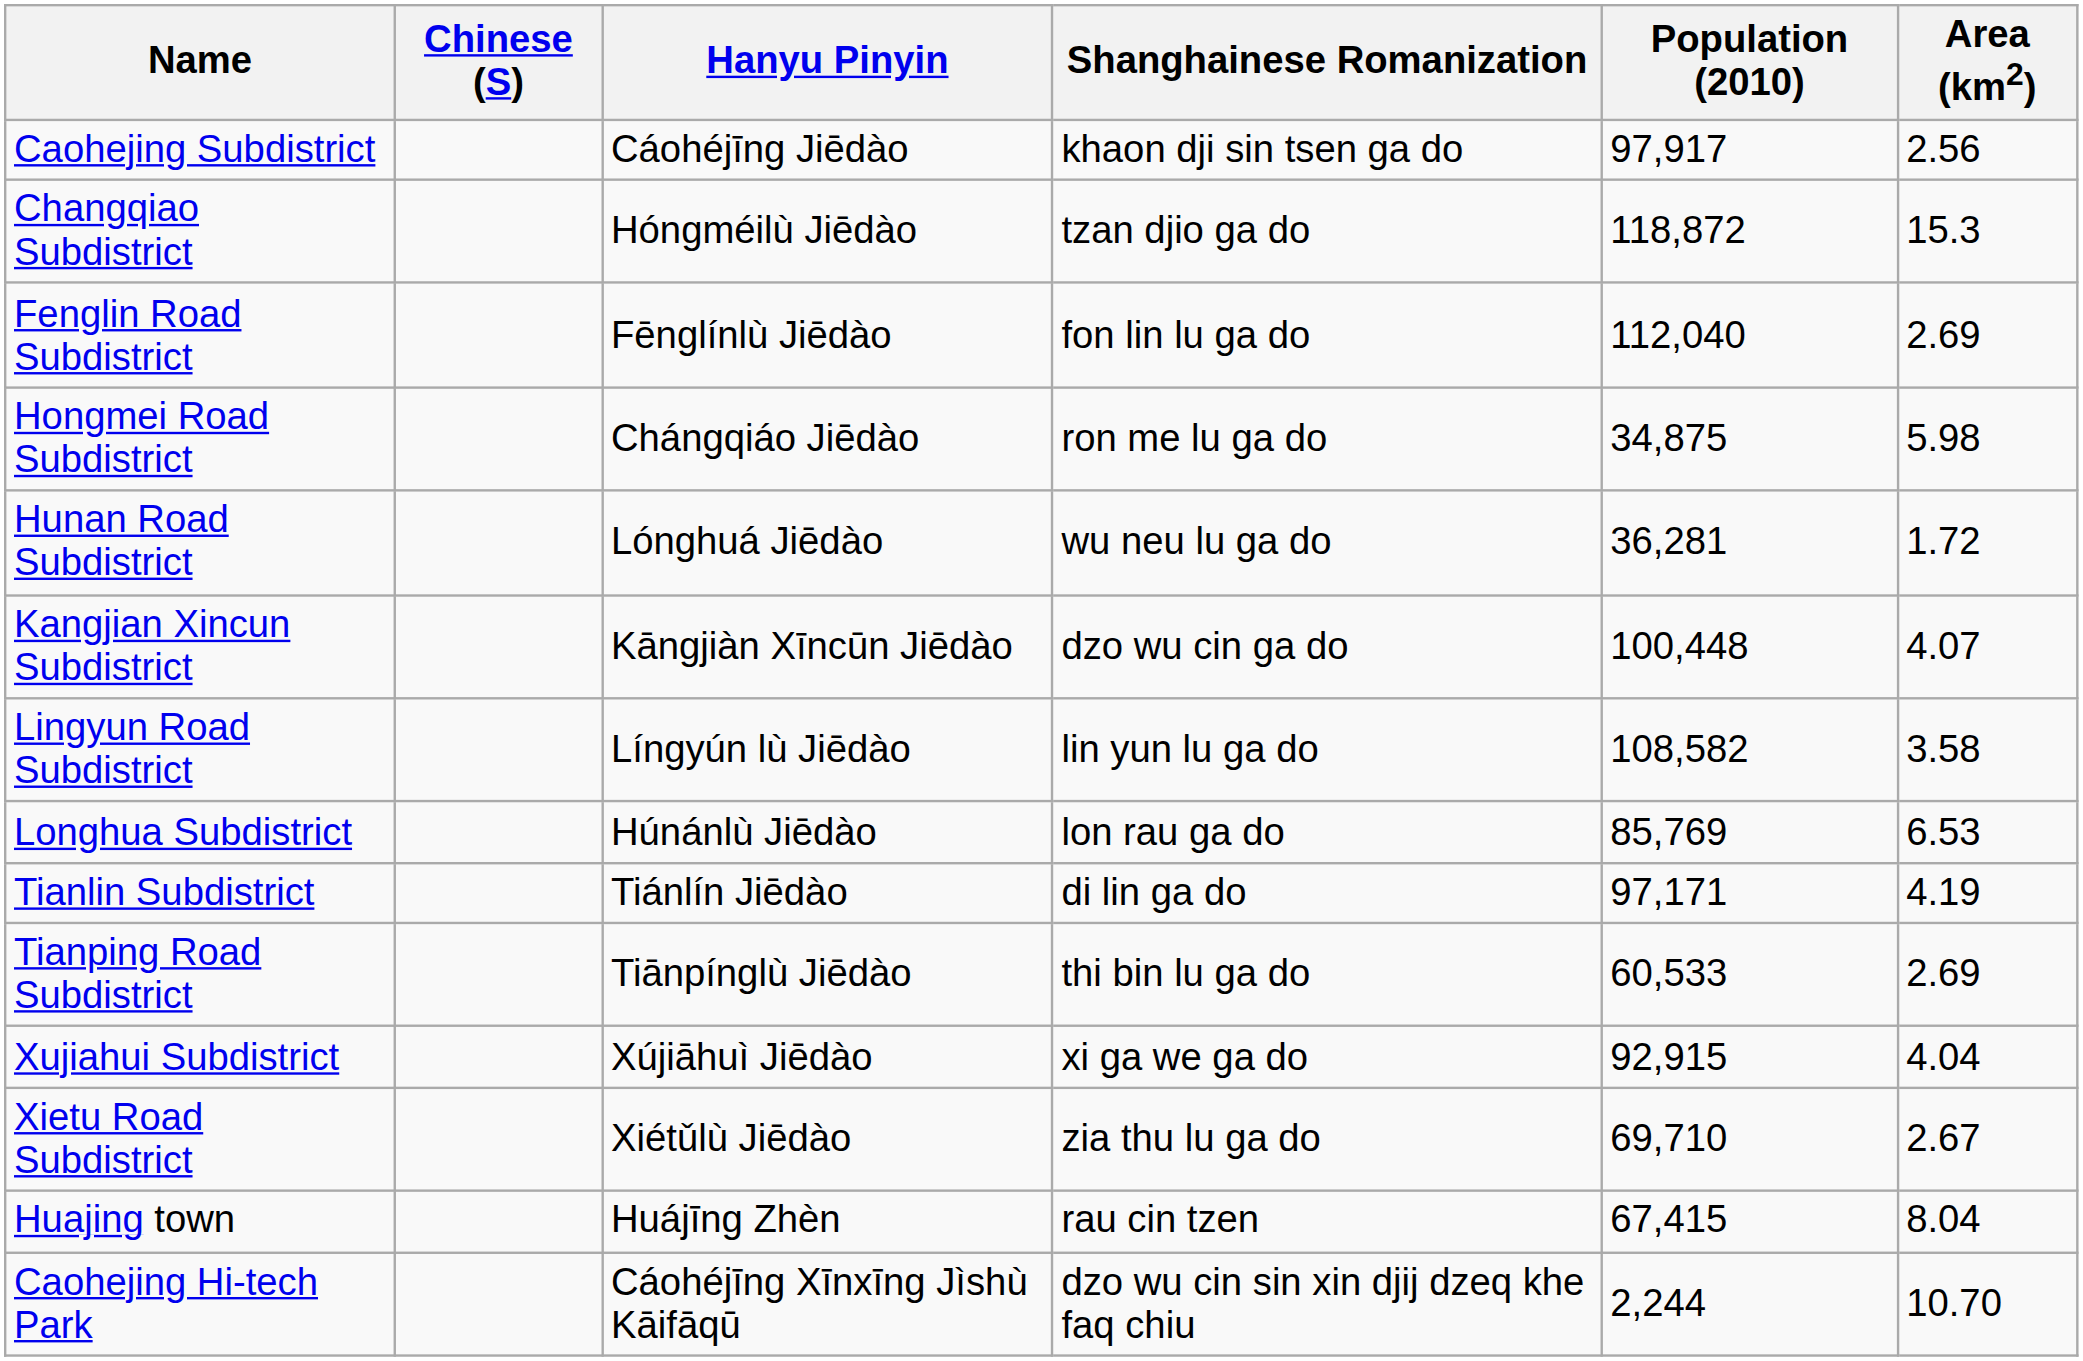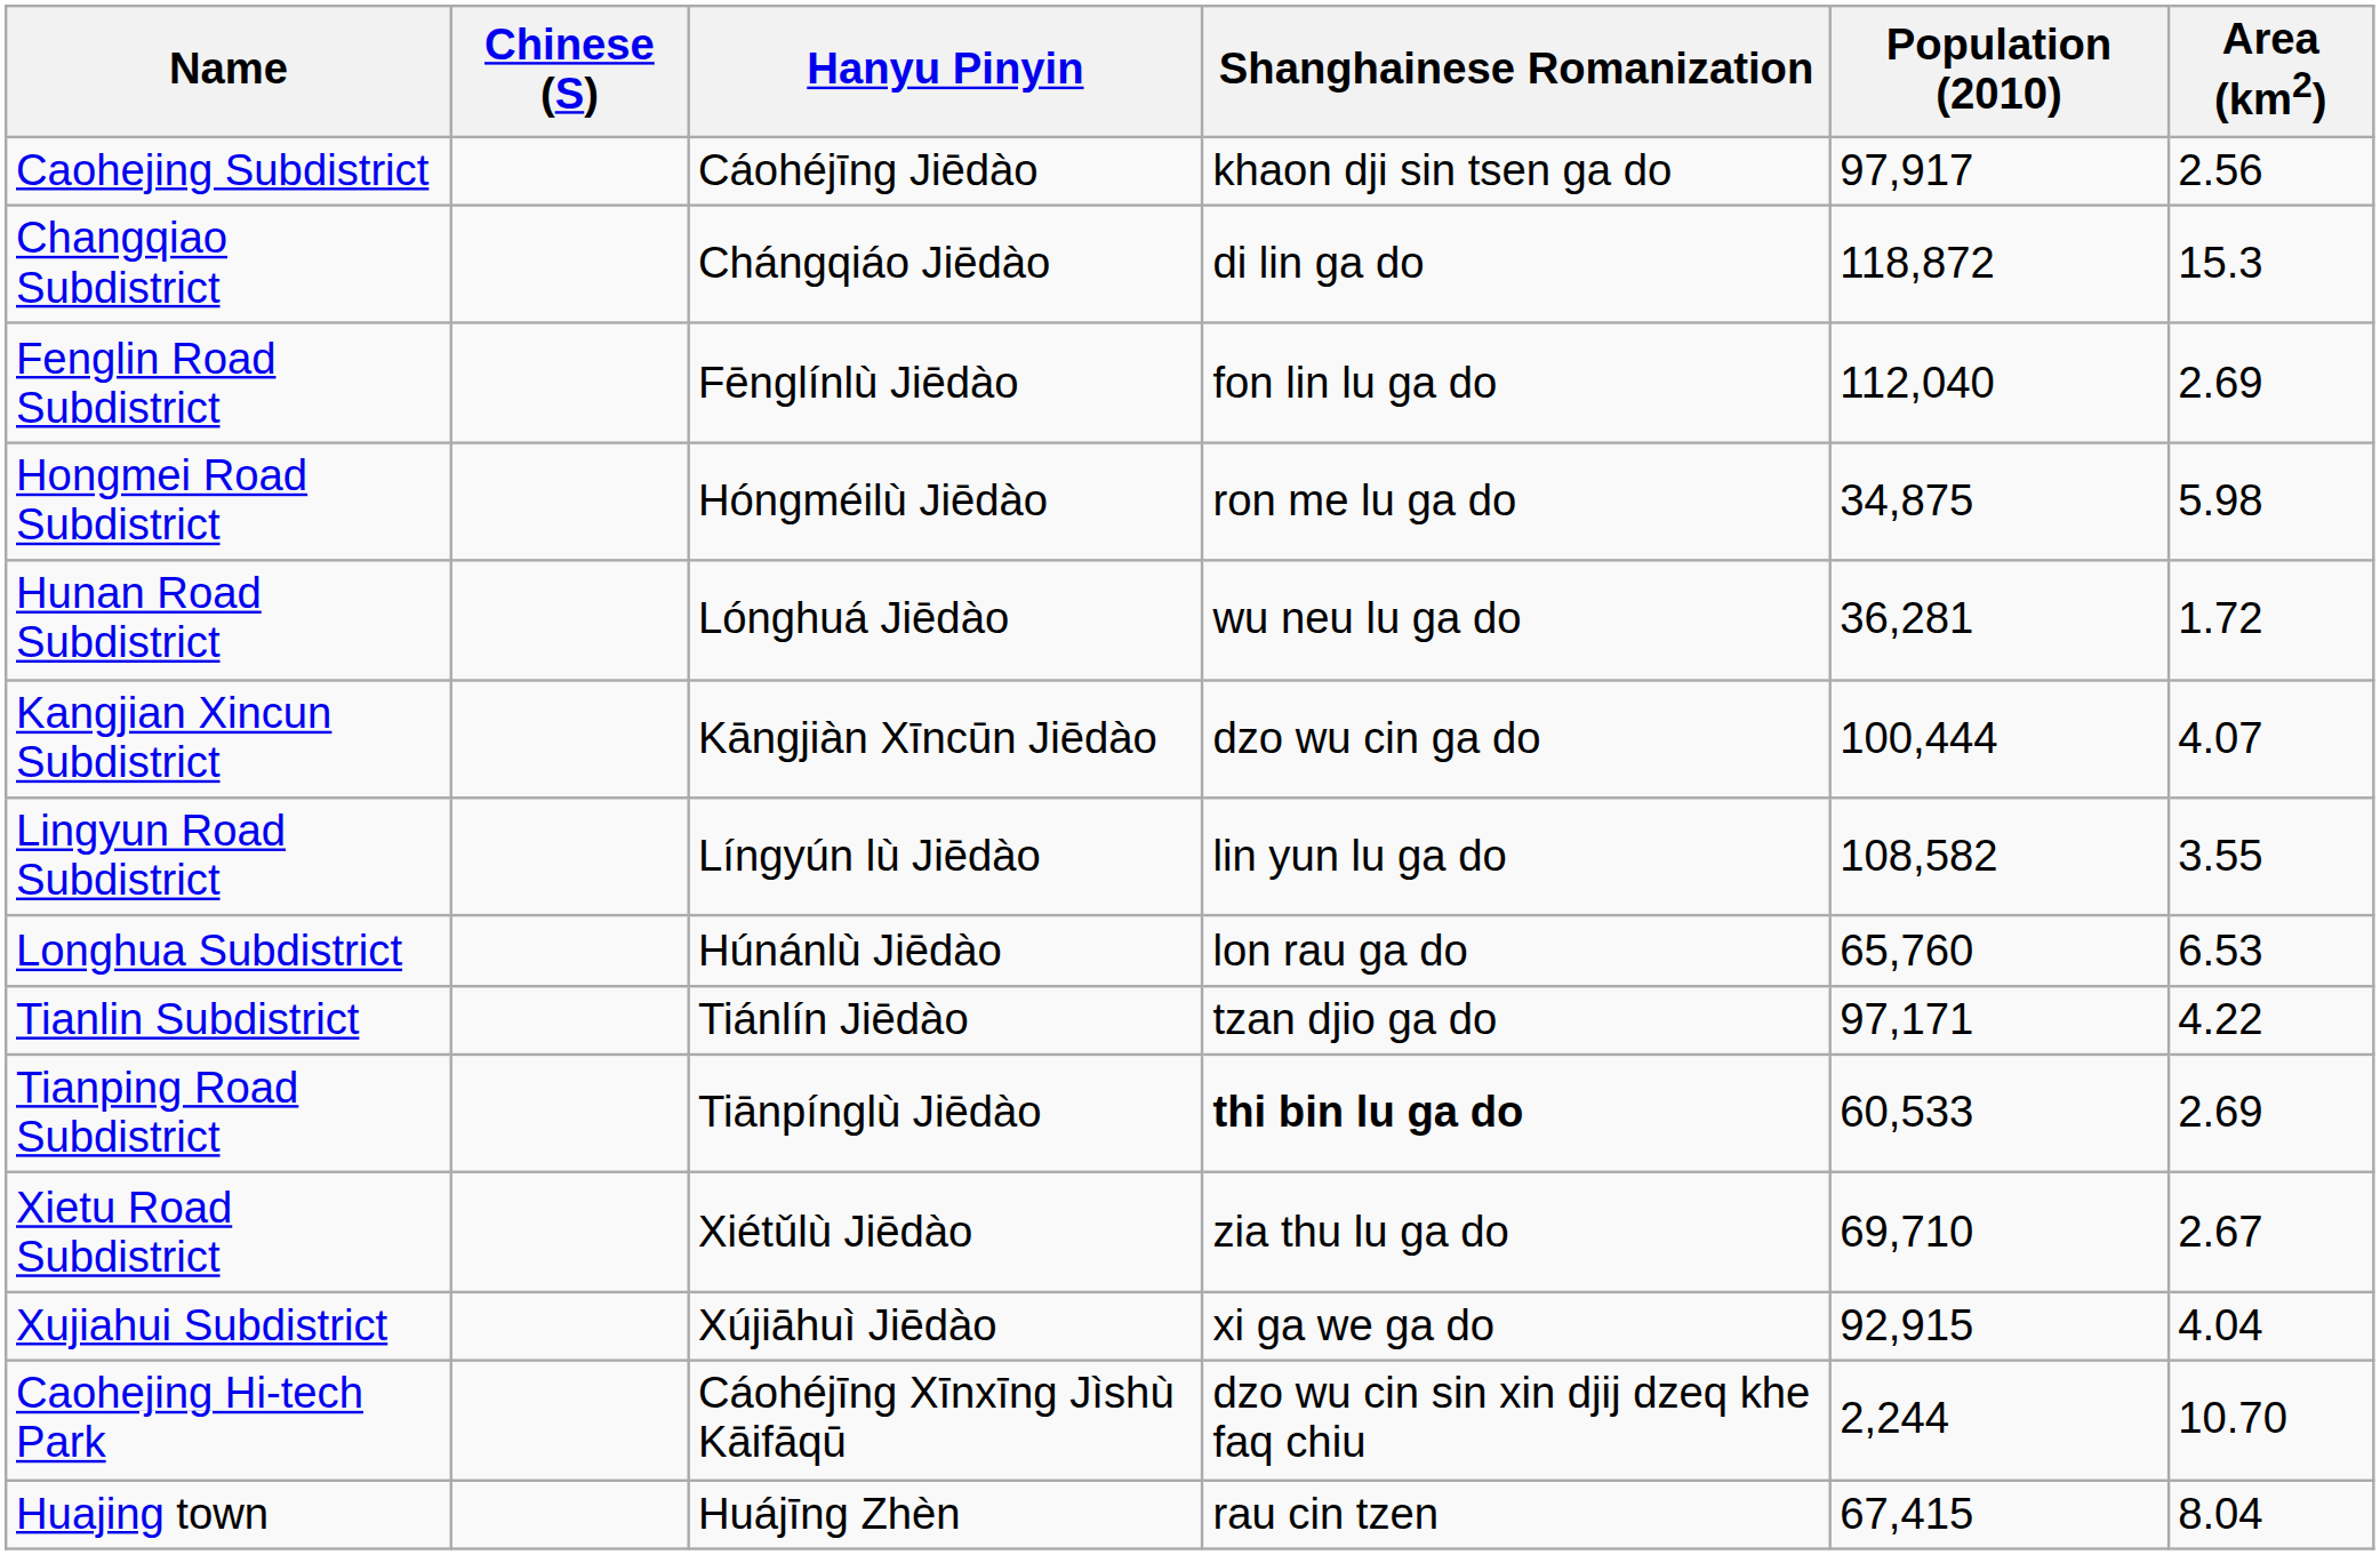Changqiao Subdistrict | Hanyu Pinyin: Hóngméilù Jiēdào -> Chángqiáo Jiēdào
Changqiao Subdistrict | Shanghainese Romanization: tzan djio ga do -> di lin ga do
Hongmei Road Subdistrict | Hanyu Pinyin: Chángqiáo Jiēdào -> Hóngméilù Jiēdào
Kangjian Xincun Subdistrict | Population (2010): 100,448 -> 100,444
Lingyun Road Subdistrict | Area (km2): 3.58 -> 3.55
Longhua Subdistrict | Population (2010): 85,769 -> 65,760
Tianlin Subdistrict | Shanghainese Romanization: di lin ga do -> tzan djio ga do
Tianlin Subdistrict | Area (km2): 4.19 -> 4.22
Tianping Road Subdistrict | Shanghainese Romanization: normal -> bold
rows swapped: Xietu Road Subdistrict <-> Xujiahui Subdistrict
rows swapped: Huajing town <-> Caohejing Hi-tech Park
